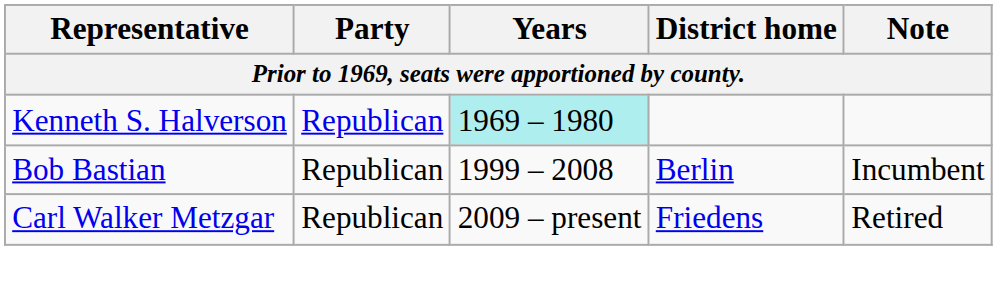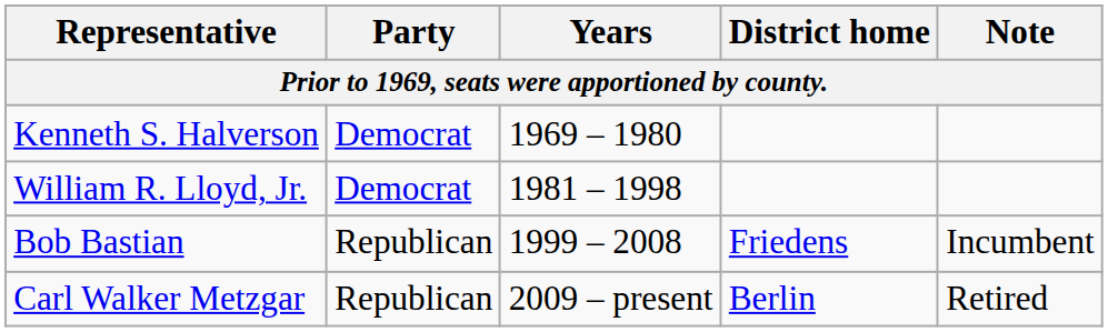Kenneth S. Halverson | Party: Republican -> Democrat
Kenneth S. Halverson | Years: paleturquoise background -> no background
+ row: William R. Lloyd, Jr. | Democrat | 1981 – 1998
Bob Bastian | District home: Berlin -> Friedens
Carl Walker Metzgar | District home: Friedens -> Berlin
